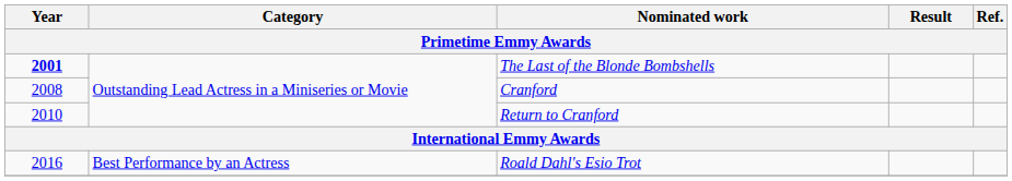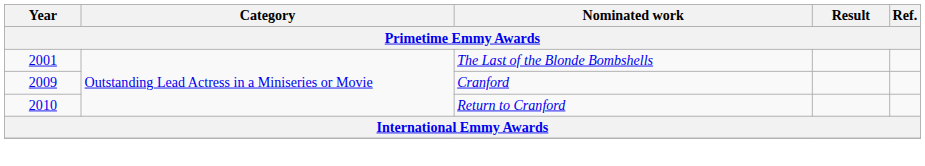The Last of the Blonde Bombshells | Year: bold -> normal
Cranford | Year: 2008 -> 2009
- row: 2016 | Best Performance by an Actress | Roald Dahl's Esio Trot
